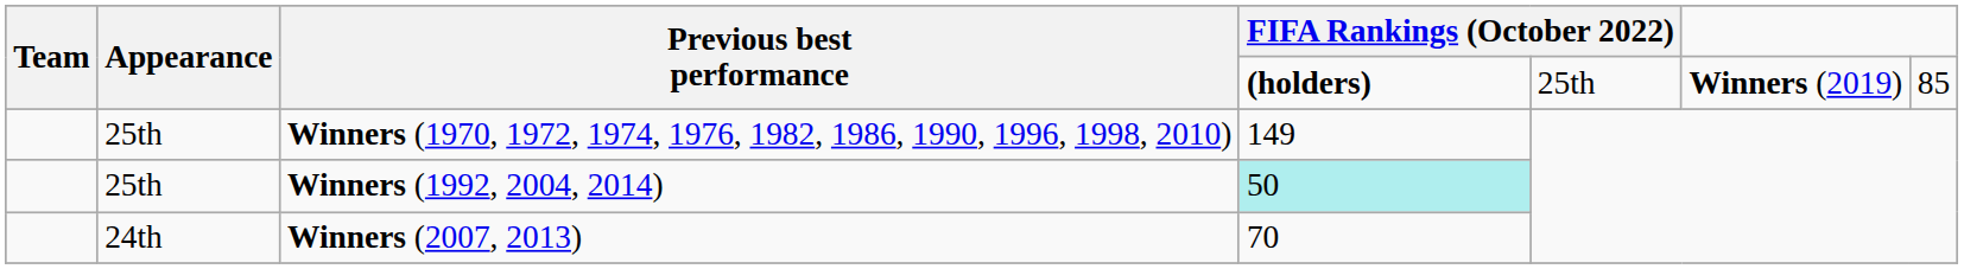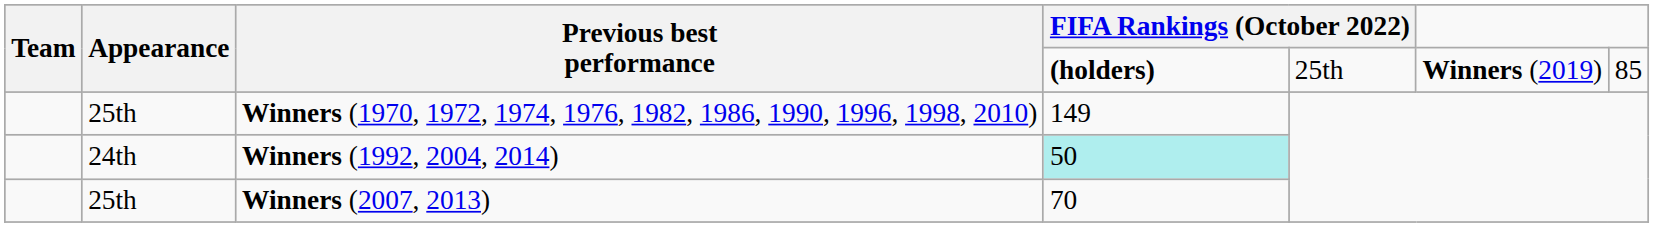Winners (1992, 2004, 2014) | Appearance: 25th -> 24th
Winners (2007, 2013) | Appearance: 24th -> 25th
